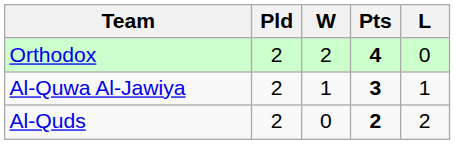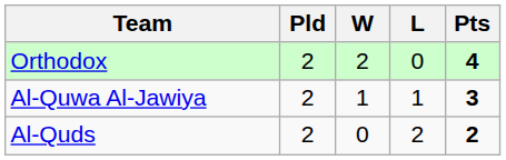columns swapped: L <-> Pts
